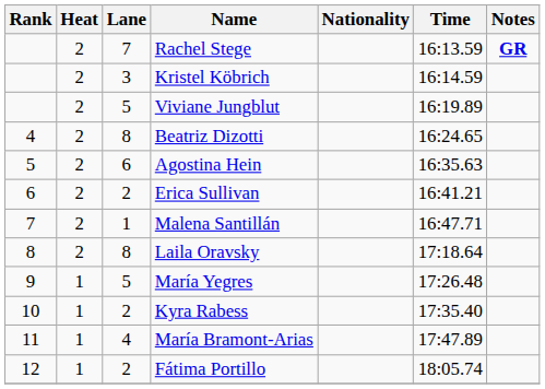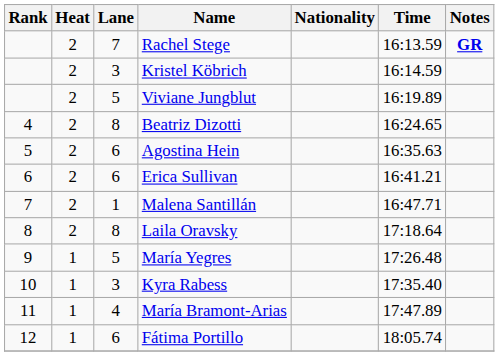Erica Sullivan | Lane: 2 -> 6
Kyra Rabess | Lane: 2 -> 3
Fátima Portillo | Lane: 2 -> 6
